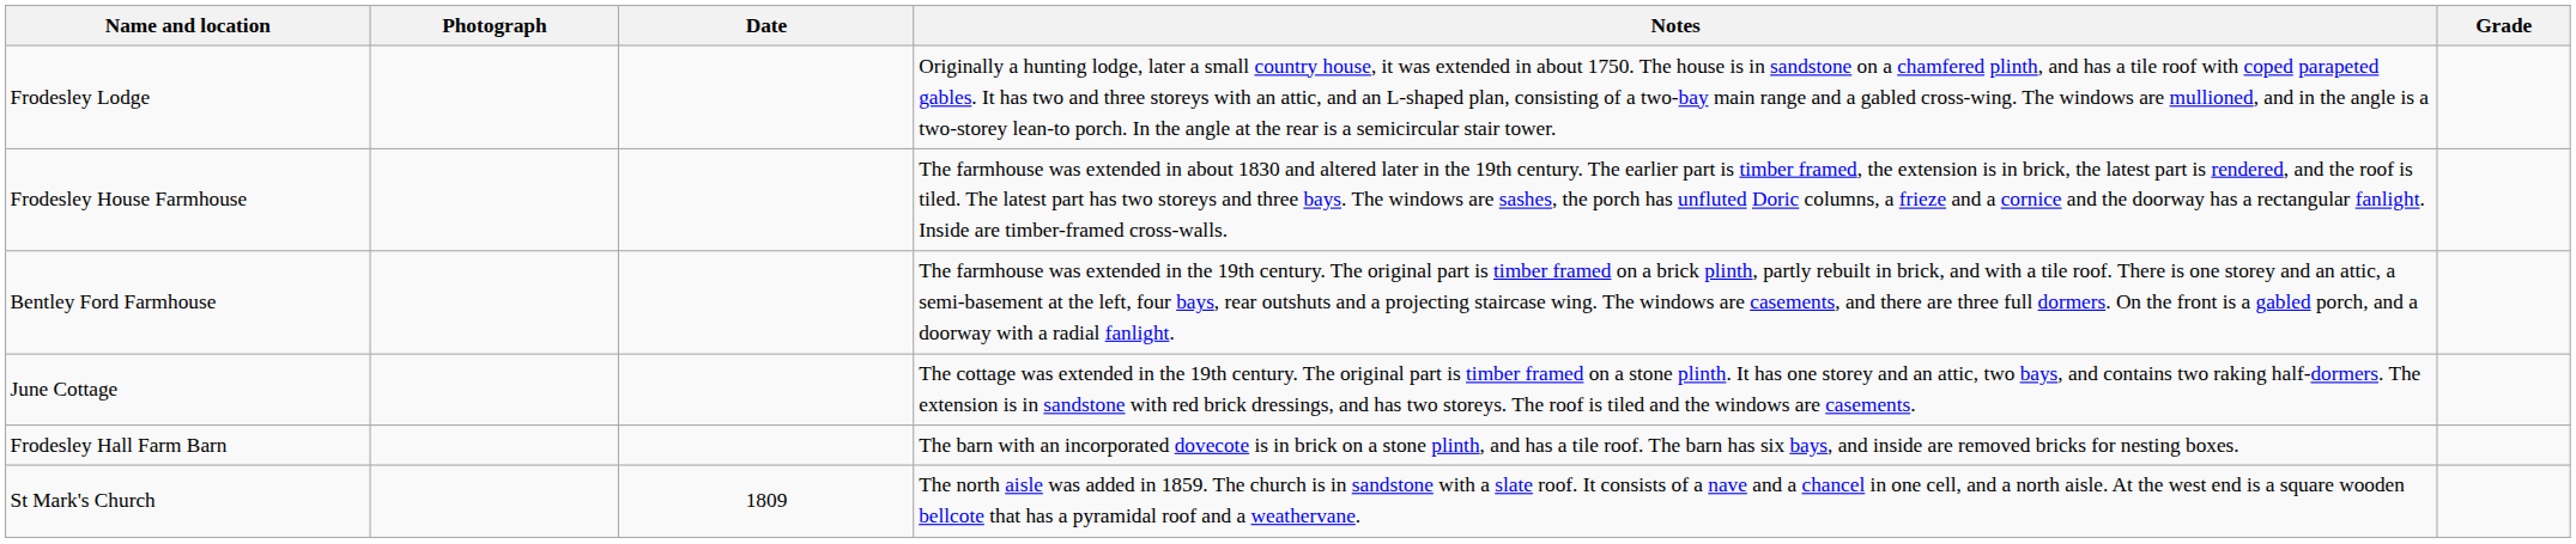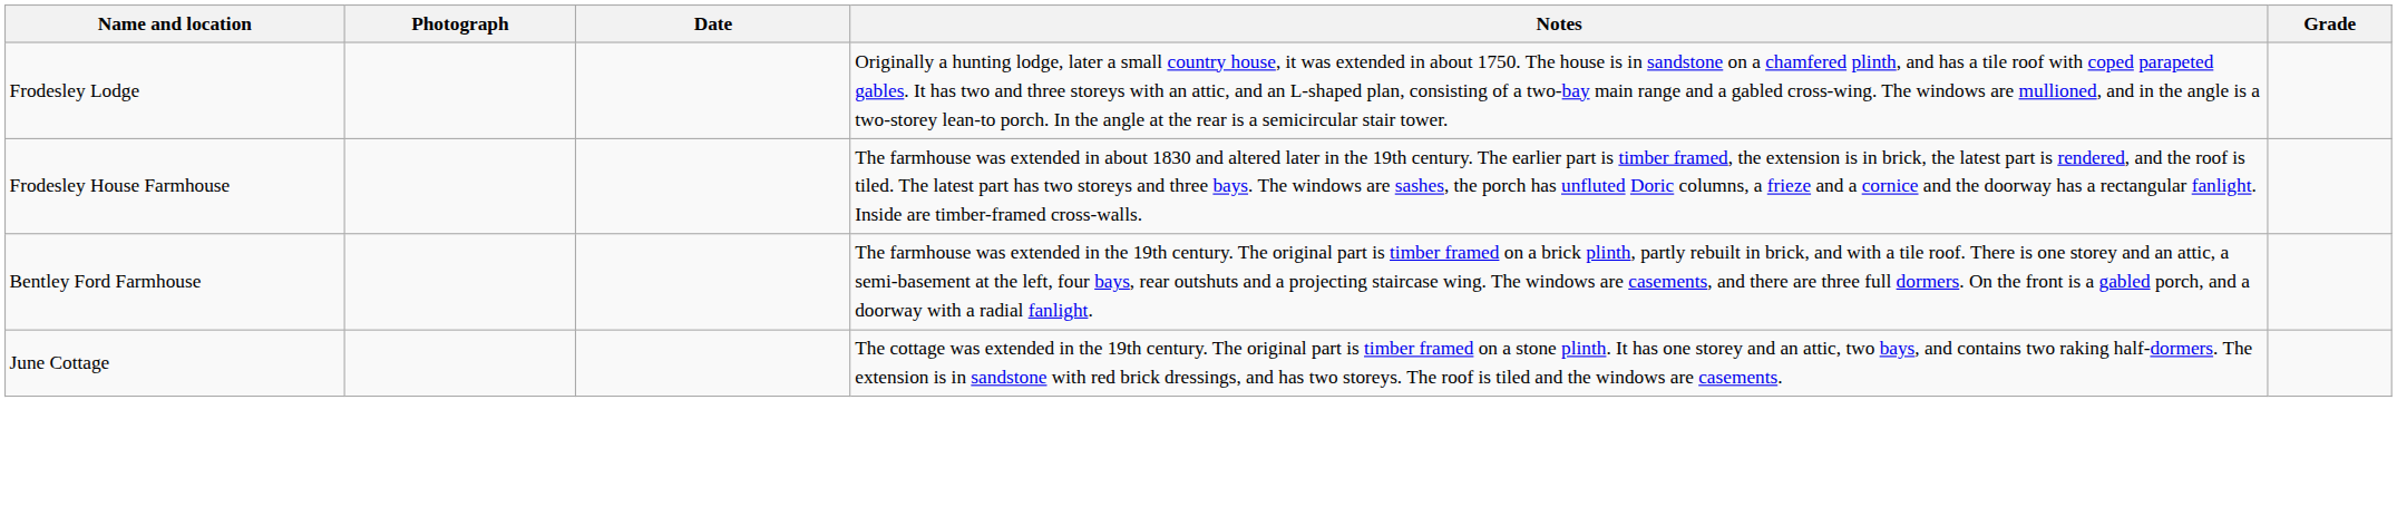- row: Frodesley Hall Farm Barn | The barn with an incorporated dovecote is in brick on a stone plinth, and has a tile roof. The barn has six bays, and inside are removed bricks for nesting boxes.
- row: St Mark's Church | 1809 | The north aisle was added in 1859. The church is in sandstone with a slate roof. It consists of a nave and a chancel in one cell, and a north aisle. At the west end is a square wooden bellcote that has a pyramidal roof and a weathervane.
